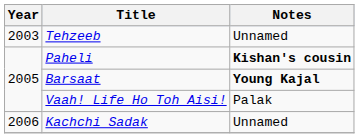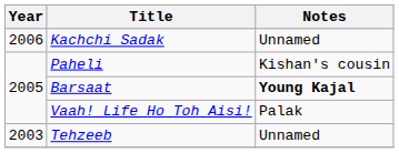rows swapped: Tehzeeb <-> Kachchi Sadak
Paheli | Notes: bold -> normal
